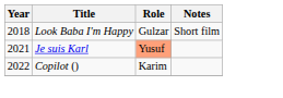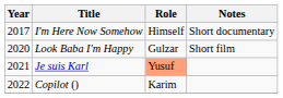+ row: 2017 | I'm Here Now Somehow | Himself | Short documentary
Look Baba I'm Happy | Year: 2018 -> 2020
